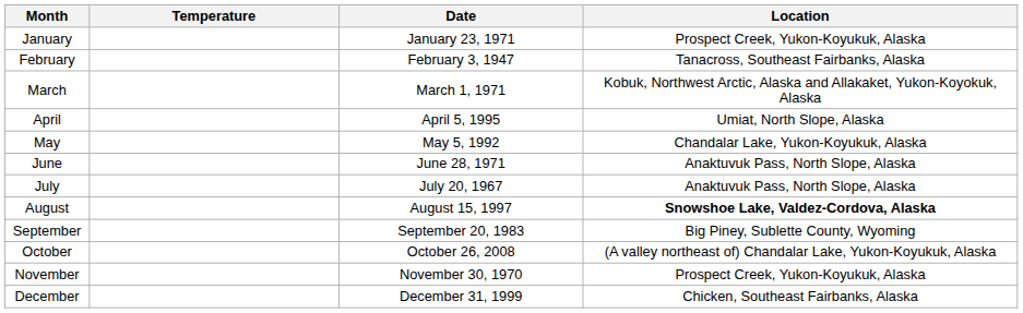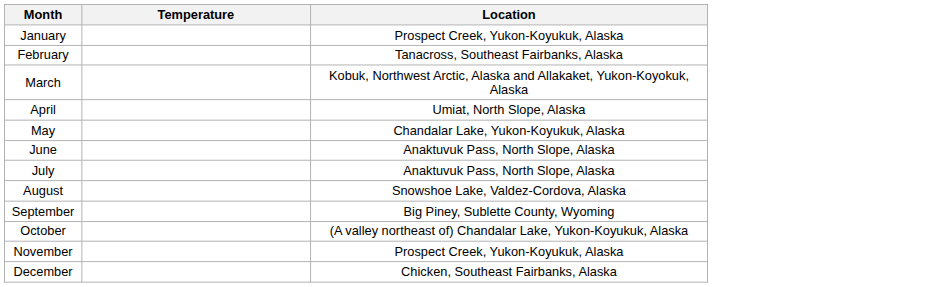- column: Date | January 23, 1971 | February 3, 1947 | March 1, 1971 | April 5, 1995 | May 5, 1992 | June 28, 1971 | July 20, 1967 | August 15, 1997 | September 20, 1983 | October 26, 2008 | November 30, 1970 | December 31, 1999
August | Location: bold -> normal
